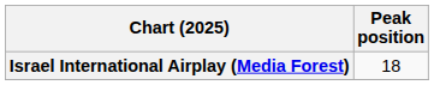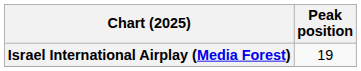Israel International Airplay (Media Forest) | Peak position: 18 -> 19
